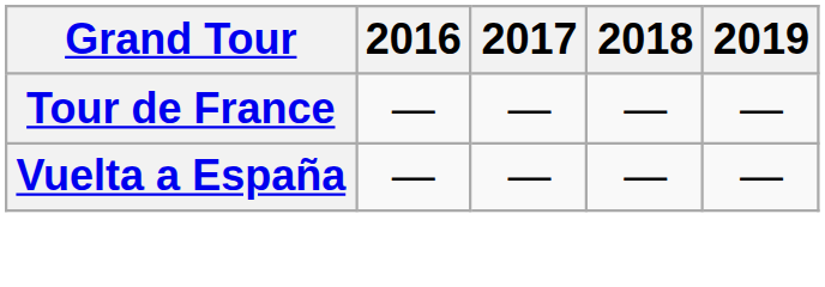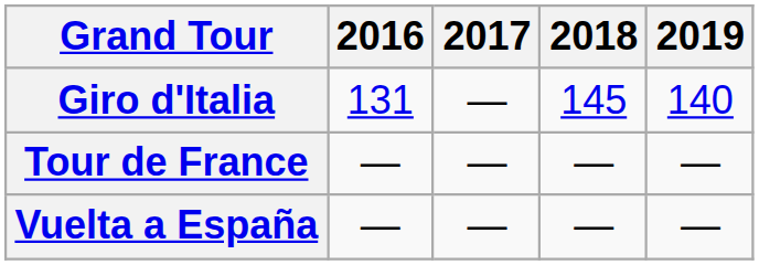+ row: Giro d'Italia | 131 | — | 145 | 140
